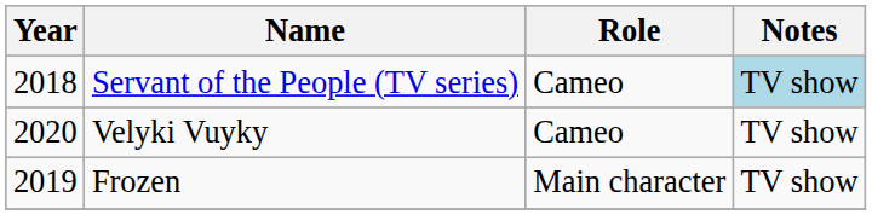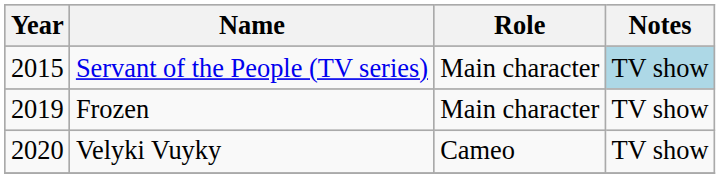Servant of the People (TV series) | Year: 2018 -> 2015
Servant of the People (TV series) | Role: Cameo -> Main character
rows swapped: Frozen <-> Velyki Vuyky
